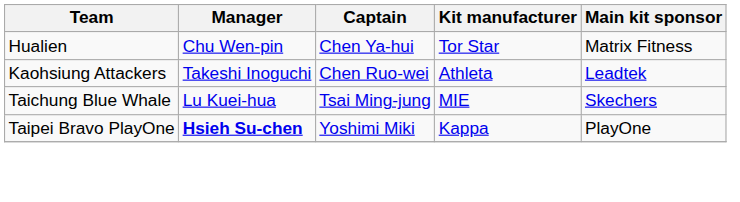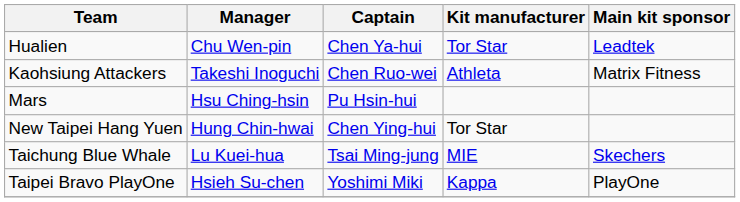Hualien | Main kit sponsor: Matrix Fitness -> Leadtek
Kaohsiung Attackers | Main kit sponsor: Leadtek -> Matrix Fitness
+ row: Mars | Hsu Ching-hsin | Pu Hsin-hui
+ row: New Taipei Hang Yuen | Hung Chin-hwai | Chen Ying-hui | Tor Star
Taipei Bravo PlayOne | Manager: bold -> normal
